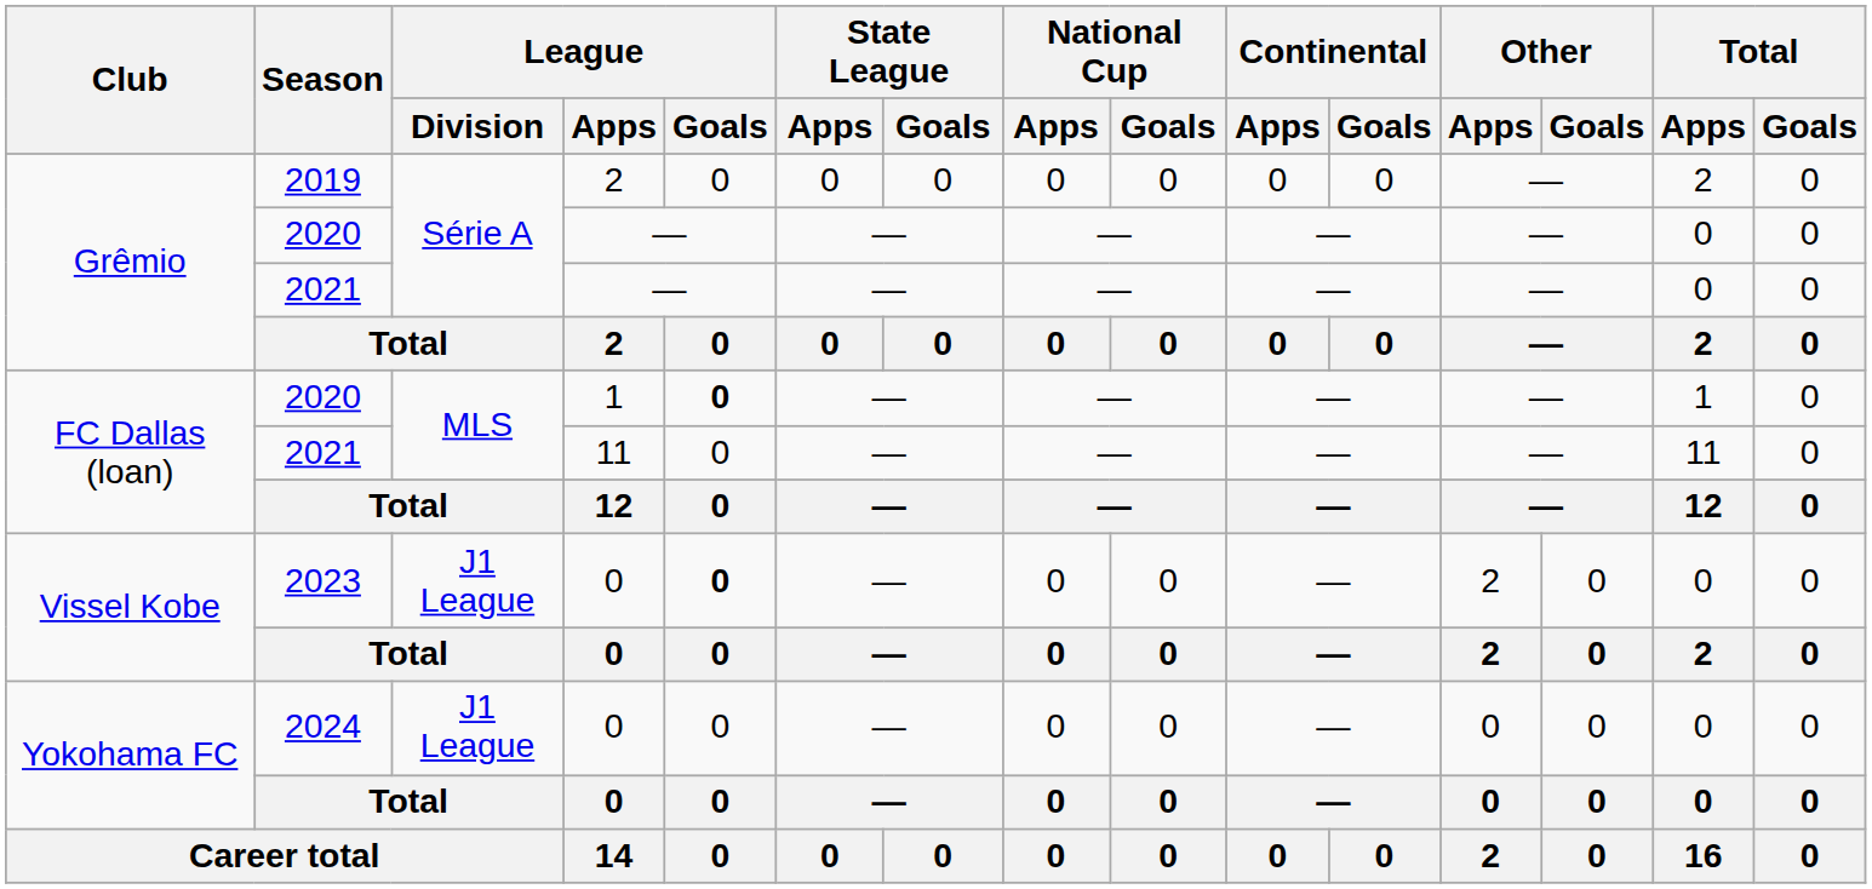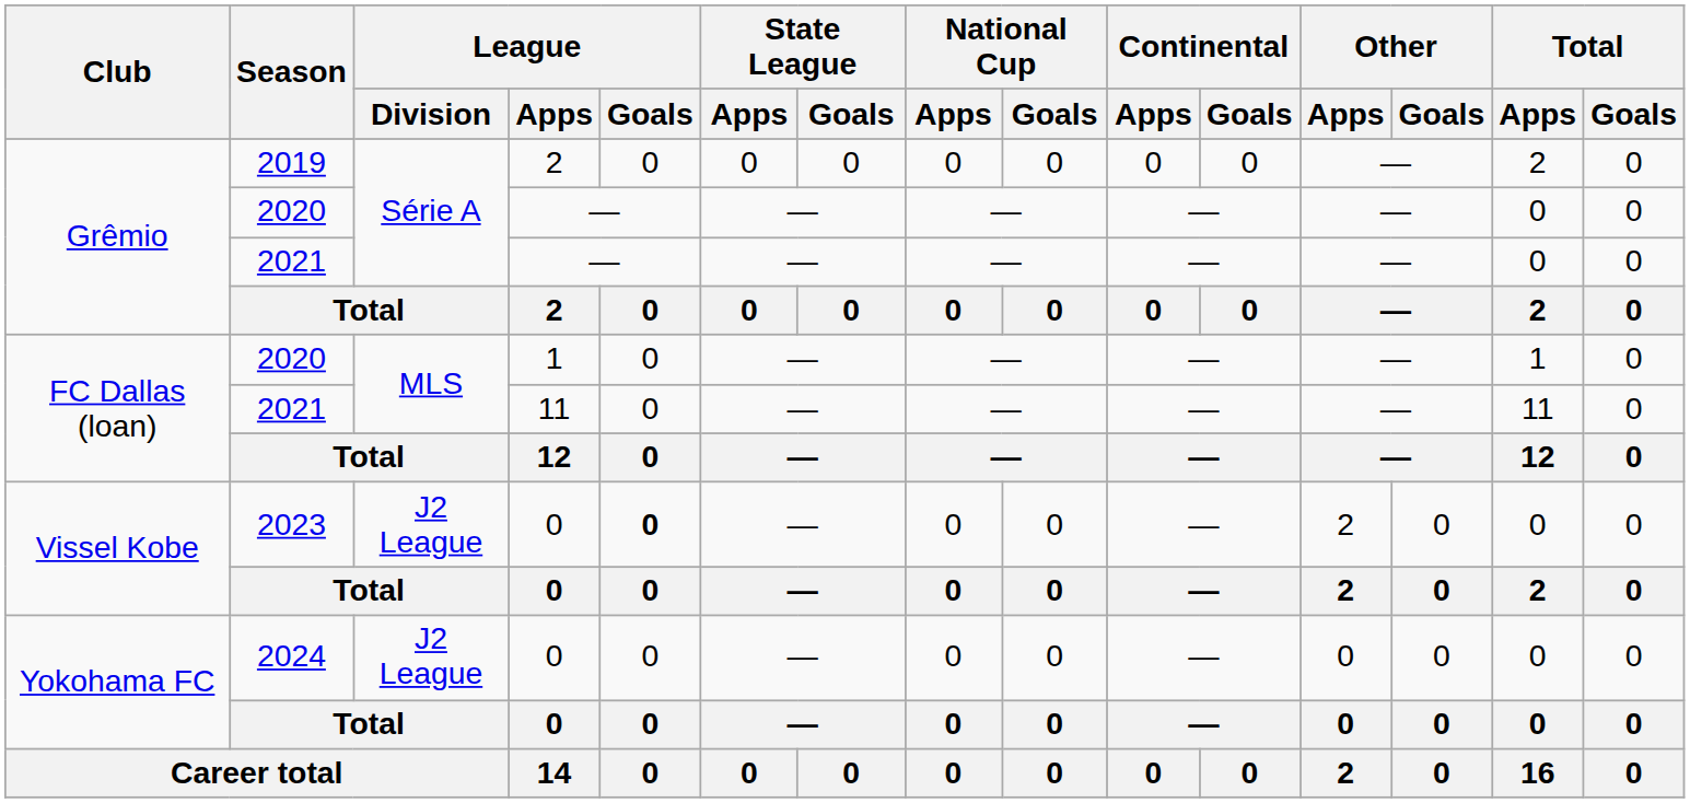2020 / 1 | League / Goals: bold -> normal
2023 | League / Division: J1 League -> J2 League
2024 | League / Division: J1 League -> J2 League
